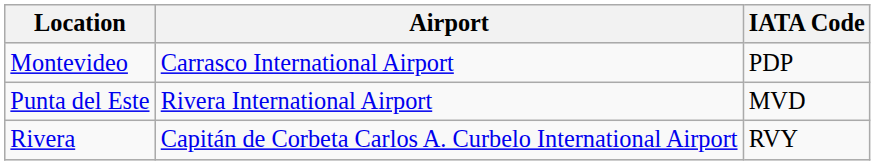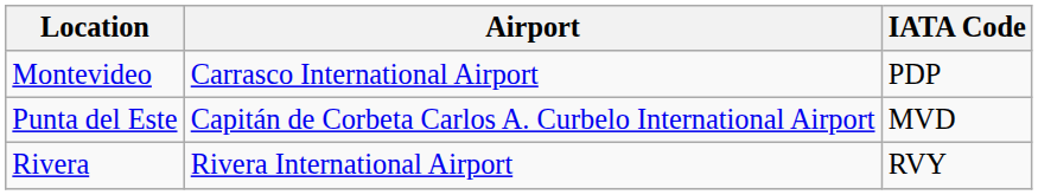Punta del Este | Airport: Rivera International Airport -> Capitán de Corbeta Carlos A. Curbelo International Airport
Rivera | Airport: Capitán de Corbeta Carlos A. Curbelo International Airport -> Rivera International Airport
